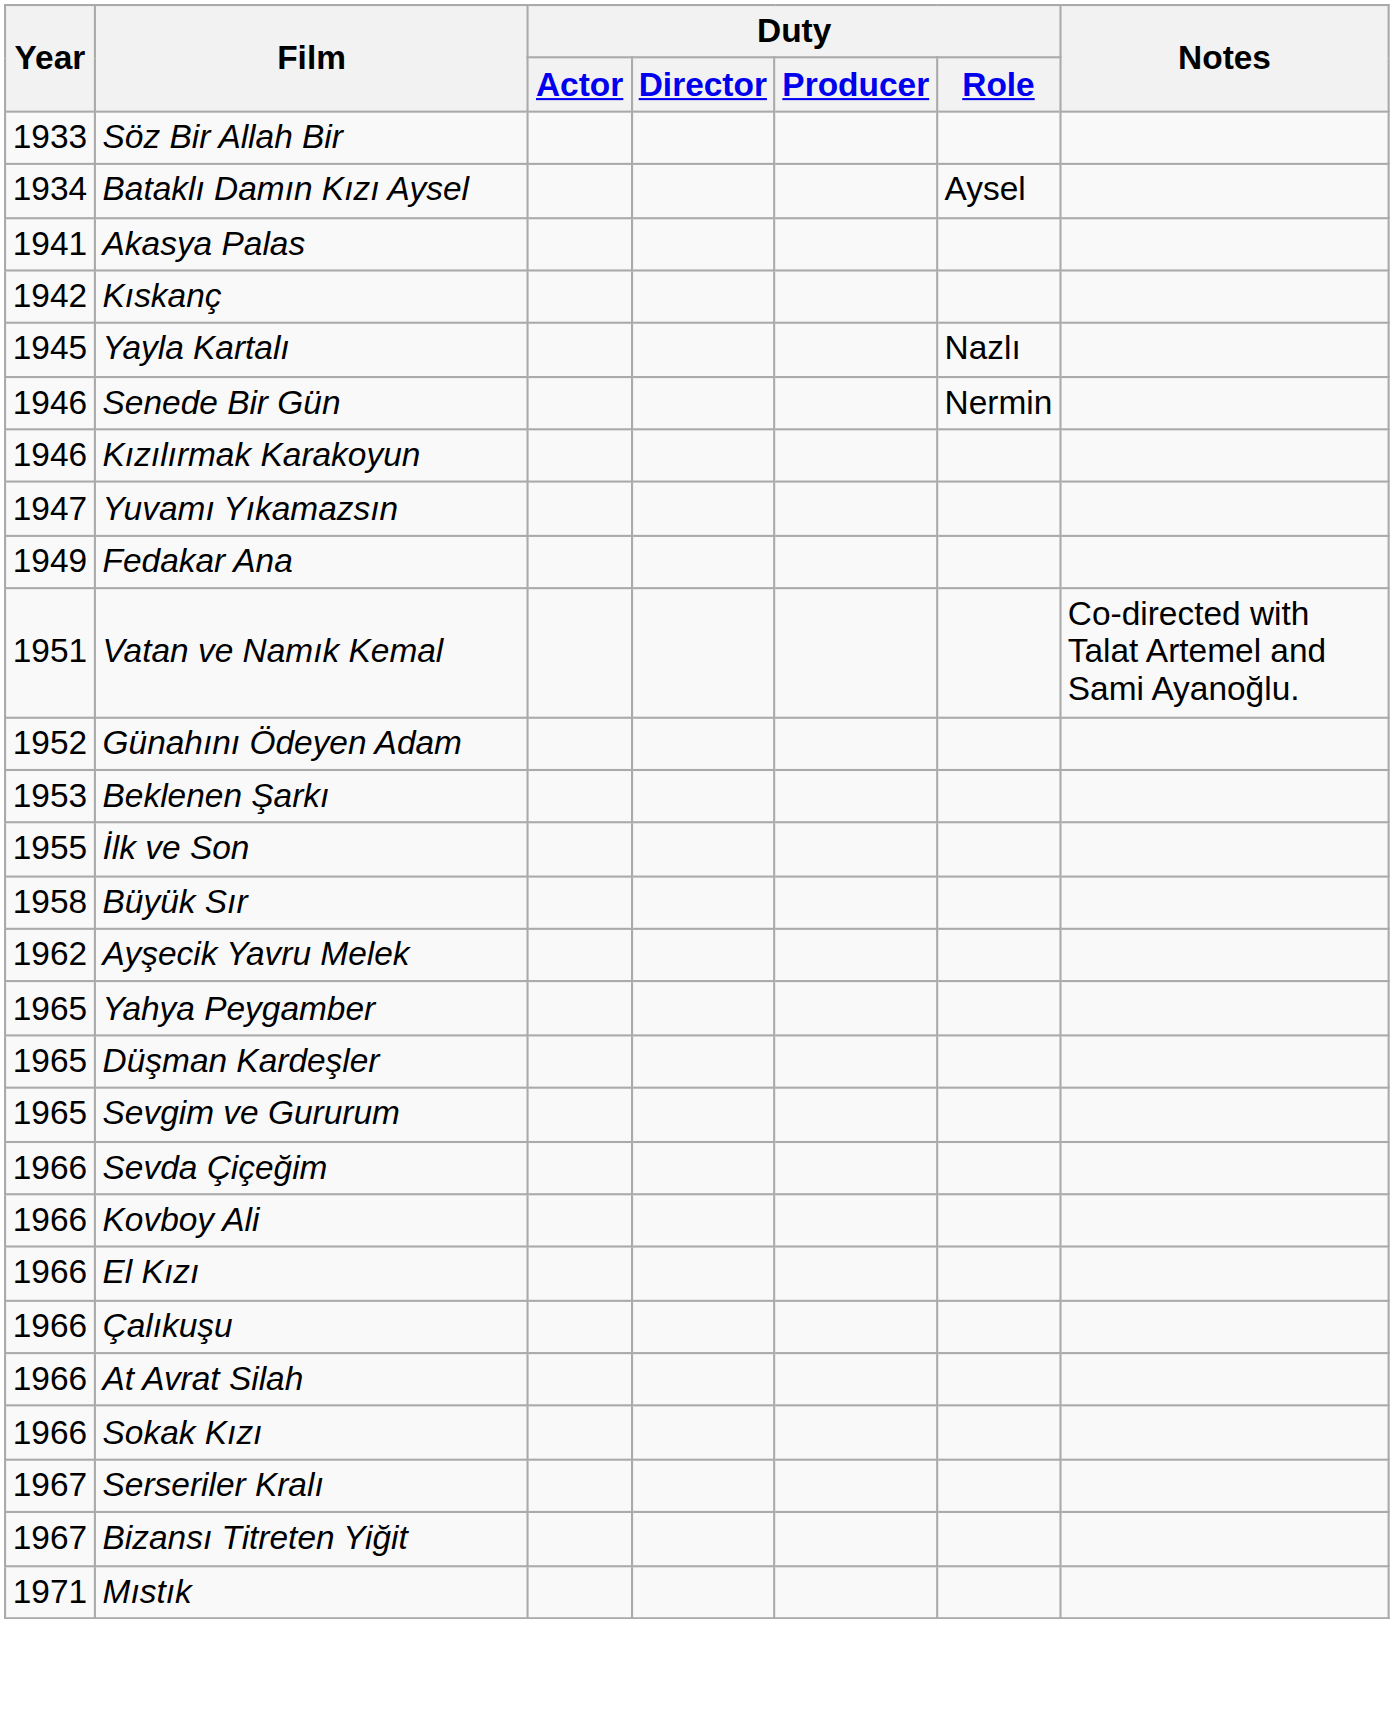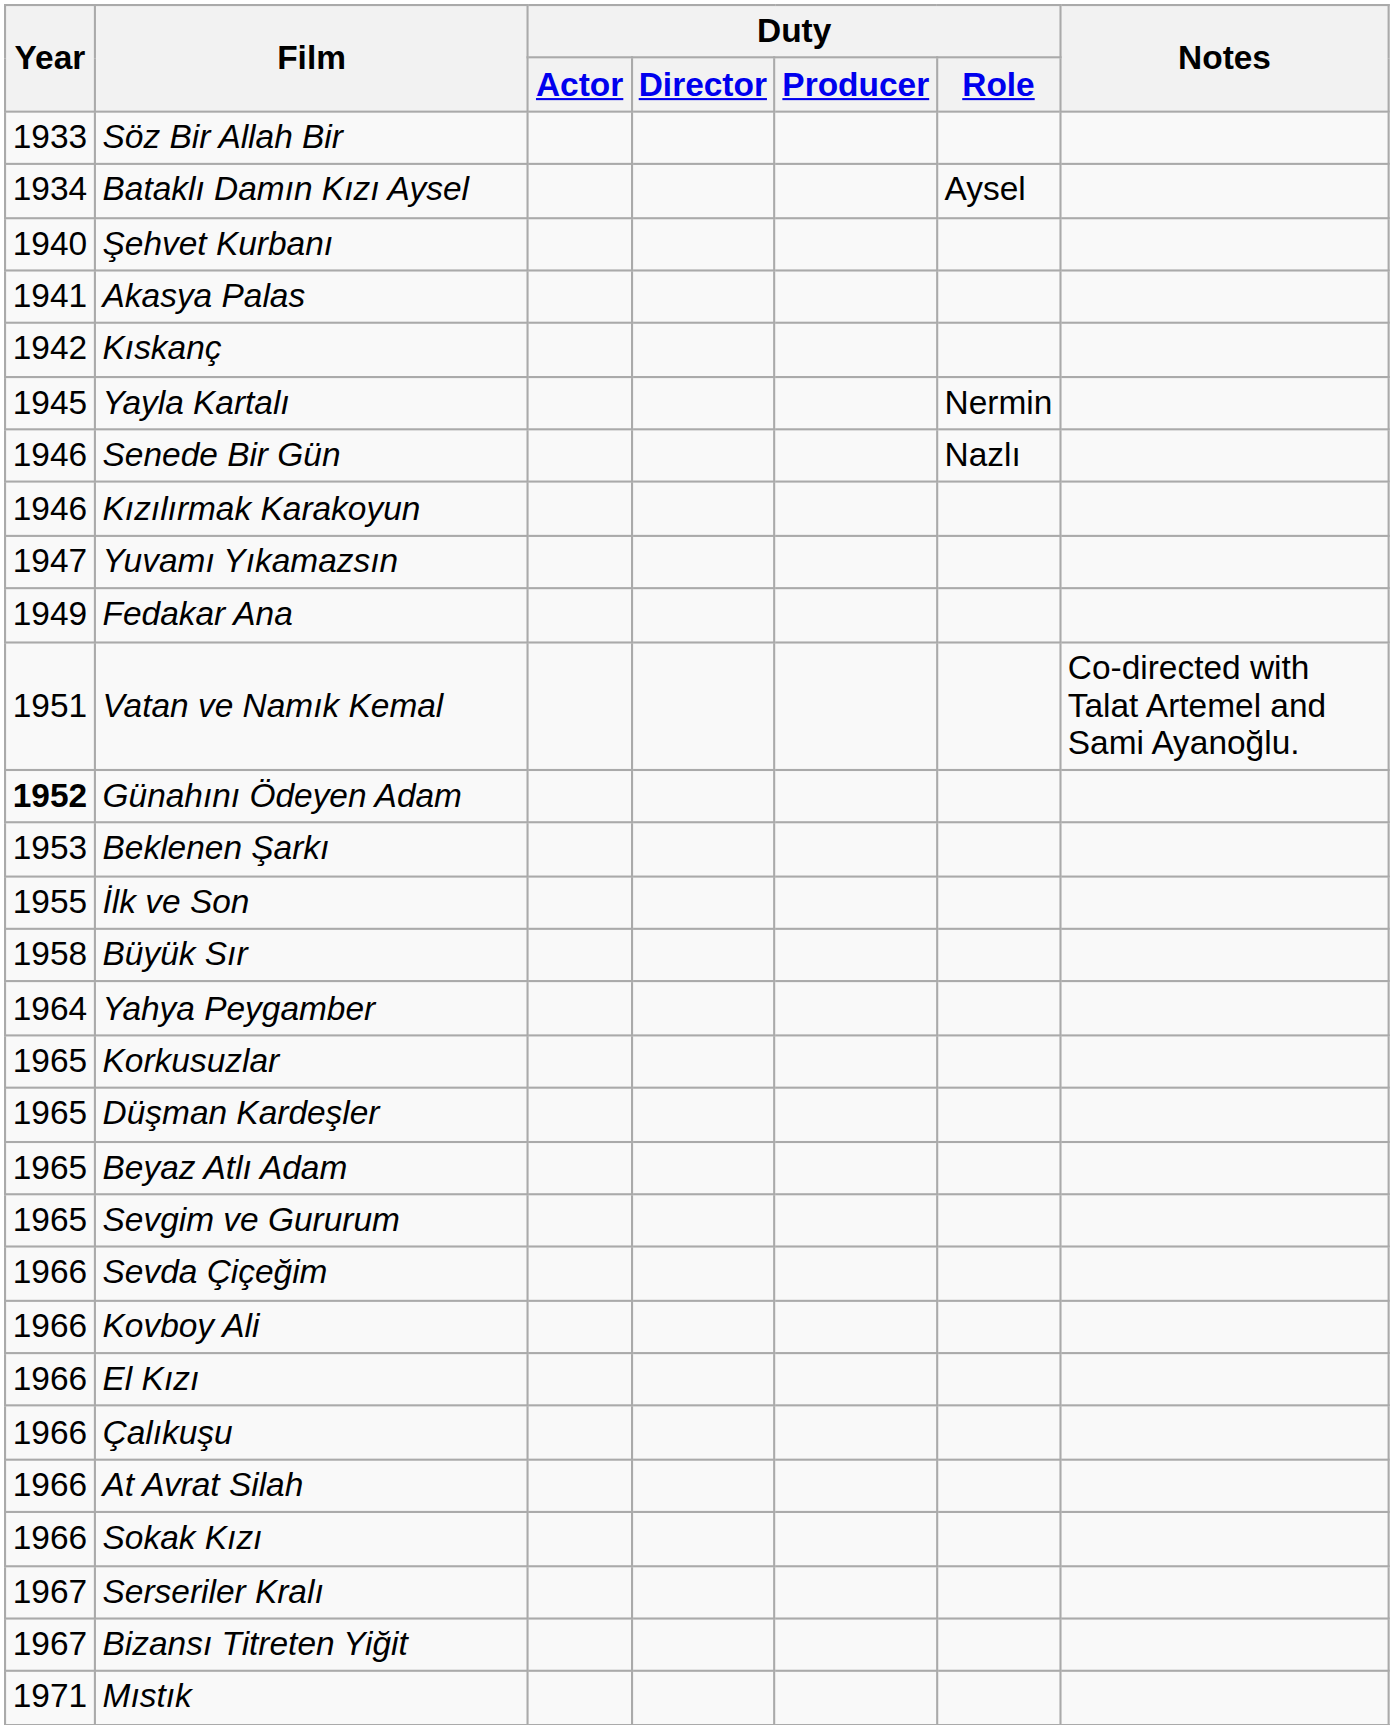+ row: 1940 | Şehvet Kurbanı
Yayla Kartalı | Duty / Role: Nazlı -> Nermin
Senede Bir Gün | Duty / Role: Nermin -> Nazlı
Günahını Ödeyen Adam | Year: normal -> bold
- row: 1962 | Ayşecik Yavru Melek
Yahya Peygamber | Year: 1965 -> 1964
+ row: 1965 | Korkusuzlar
+ row: 1965 | Beyaz Atlı Adam
